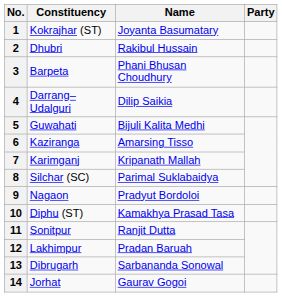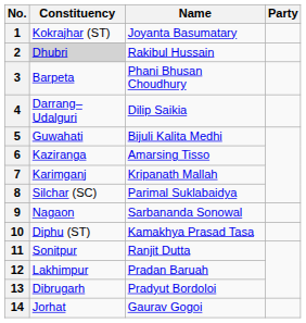2 | Constituency: no background -> lightgrey background
9 | Name: Pradyut Bordoloi -> Sarbananda Sonowal
13 | Name: Sarbananda Sonowal -> Pradyut Bordoloi
